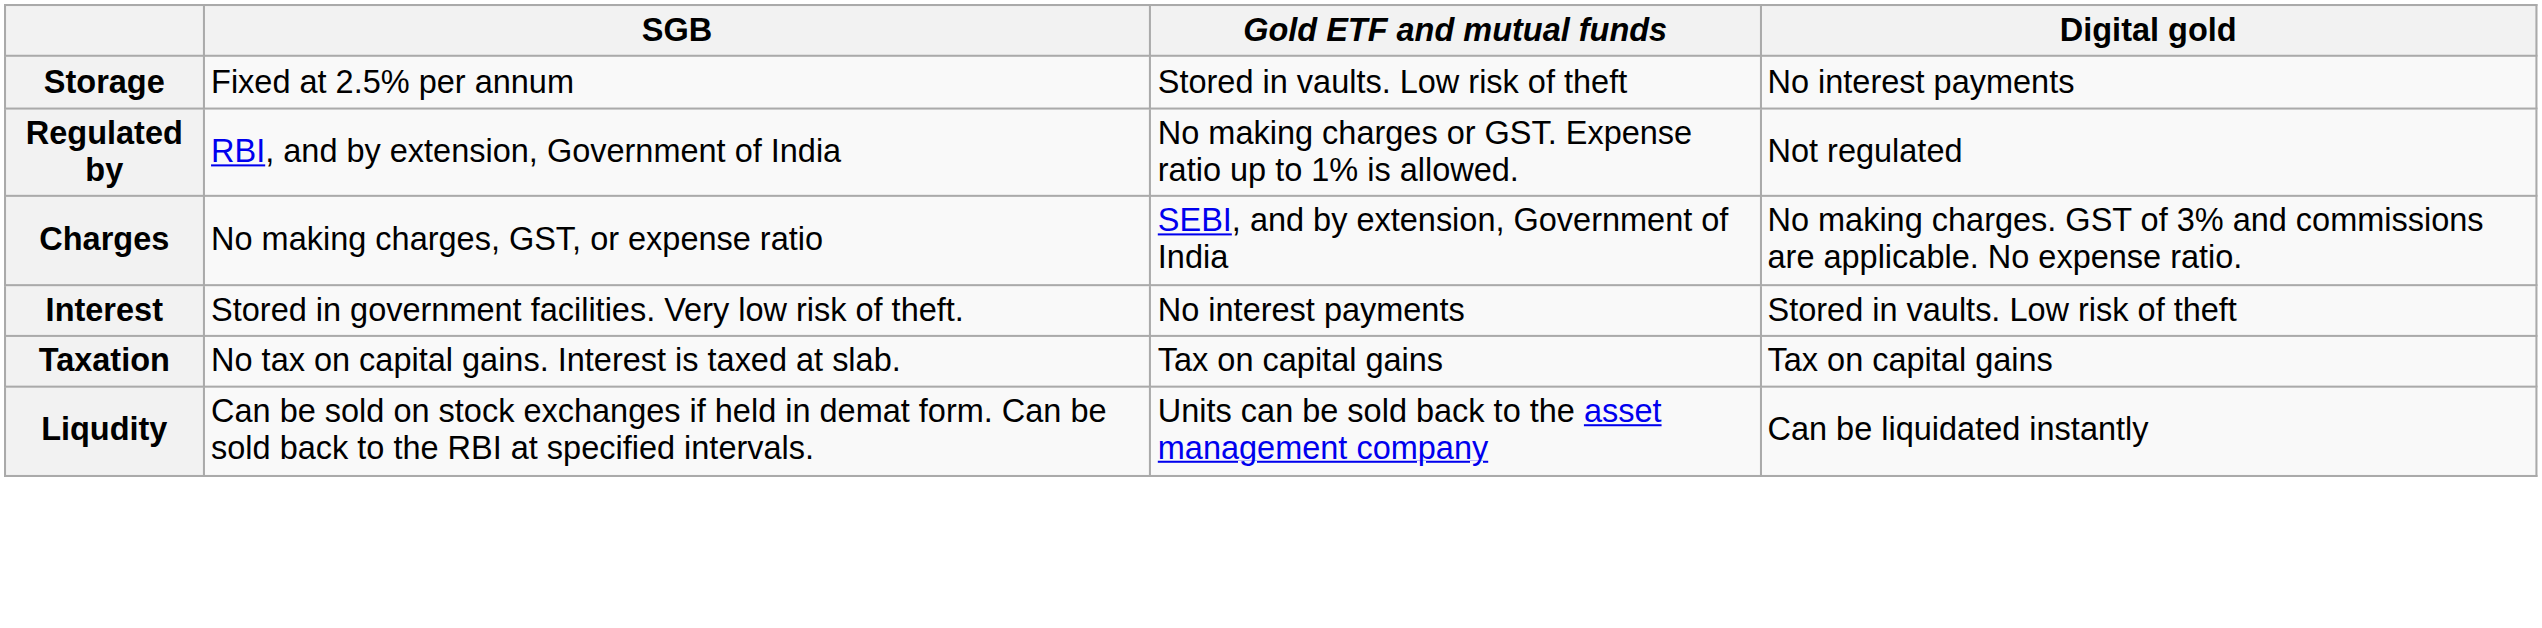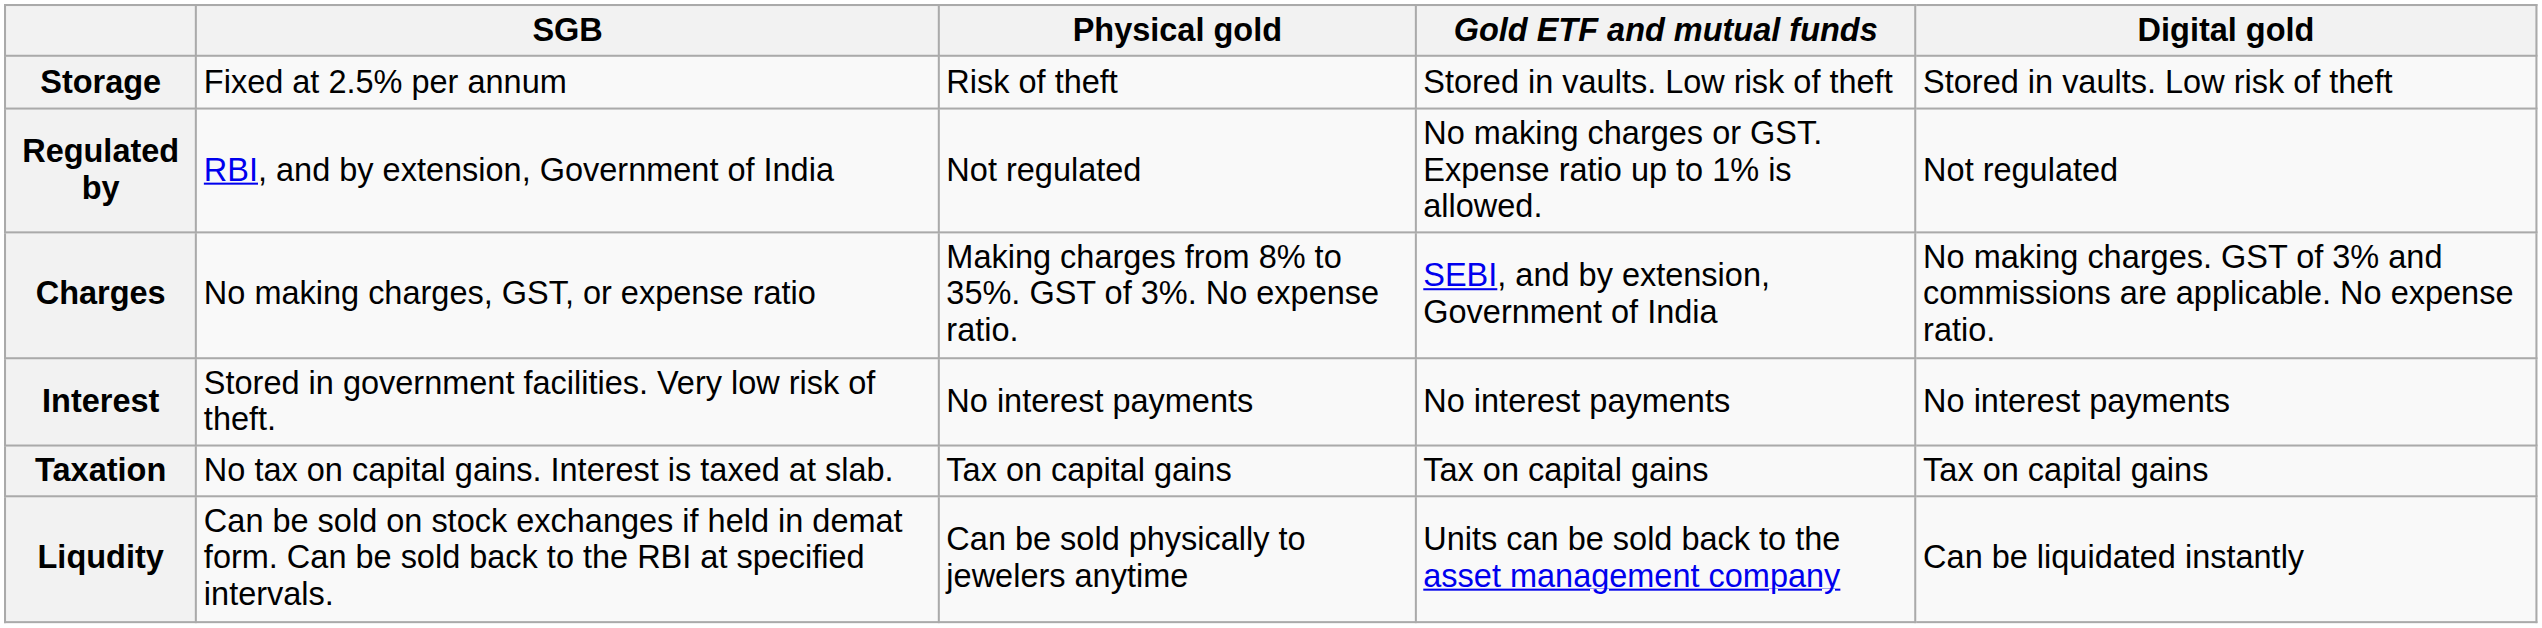+ column: Physical gold | Risk of theft | Not regulated | Making charges from 8% to 35%. GST of 3%. No expense ratio. | No interest payments | Tax on capital gains | Can be sold physically to jewelers anytime
Storage | Digital gold: No interest payments -> Stored in vaults. Low risk of theft
Interest | Digital gold: Stored in vaults. Low risk of theft -> No interest payments
